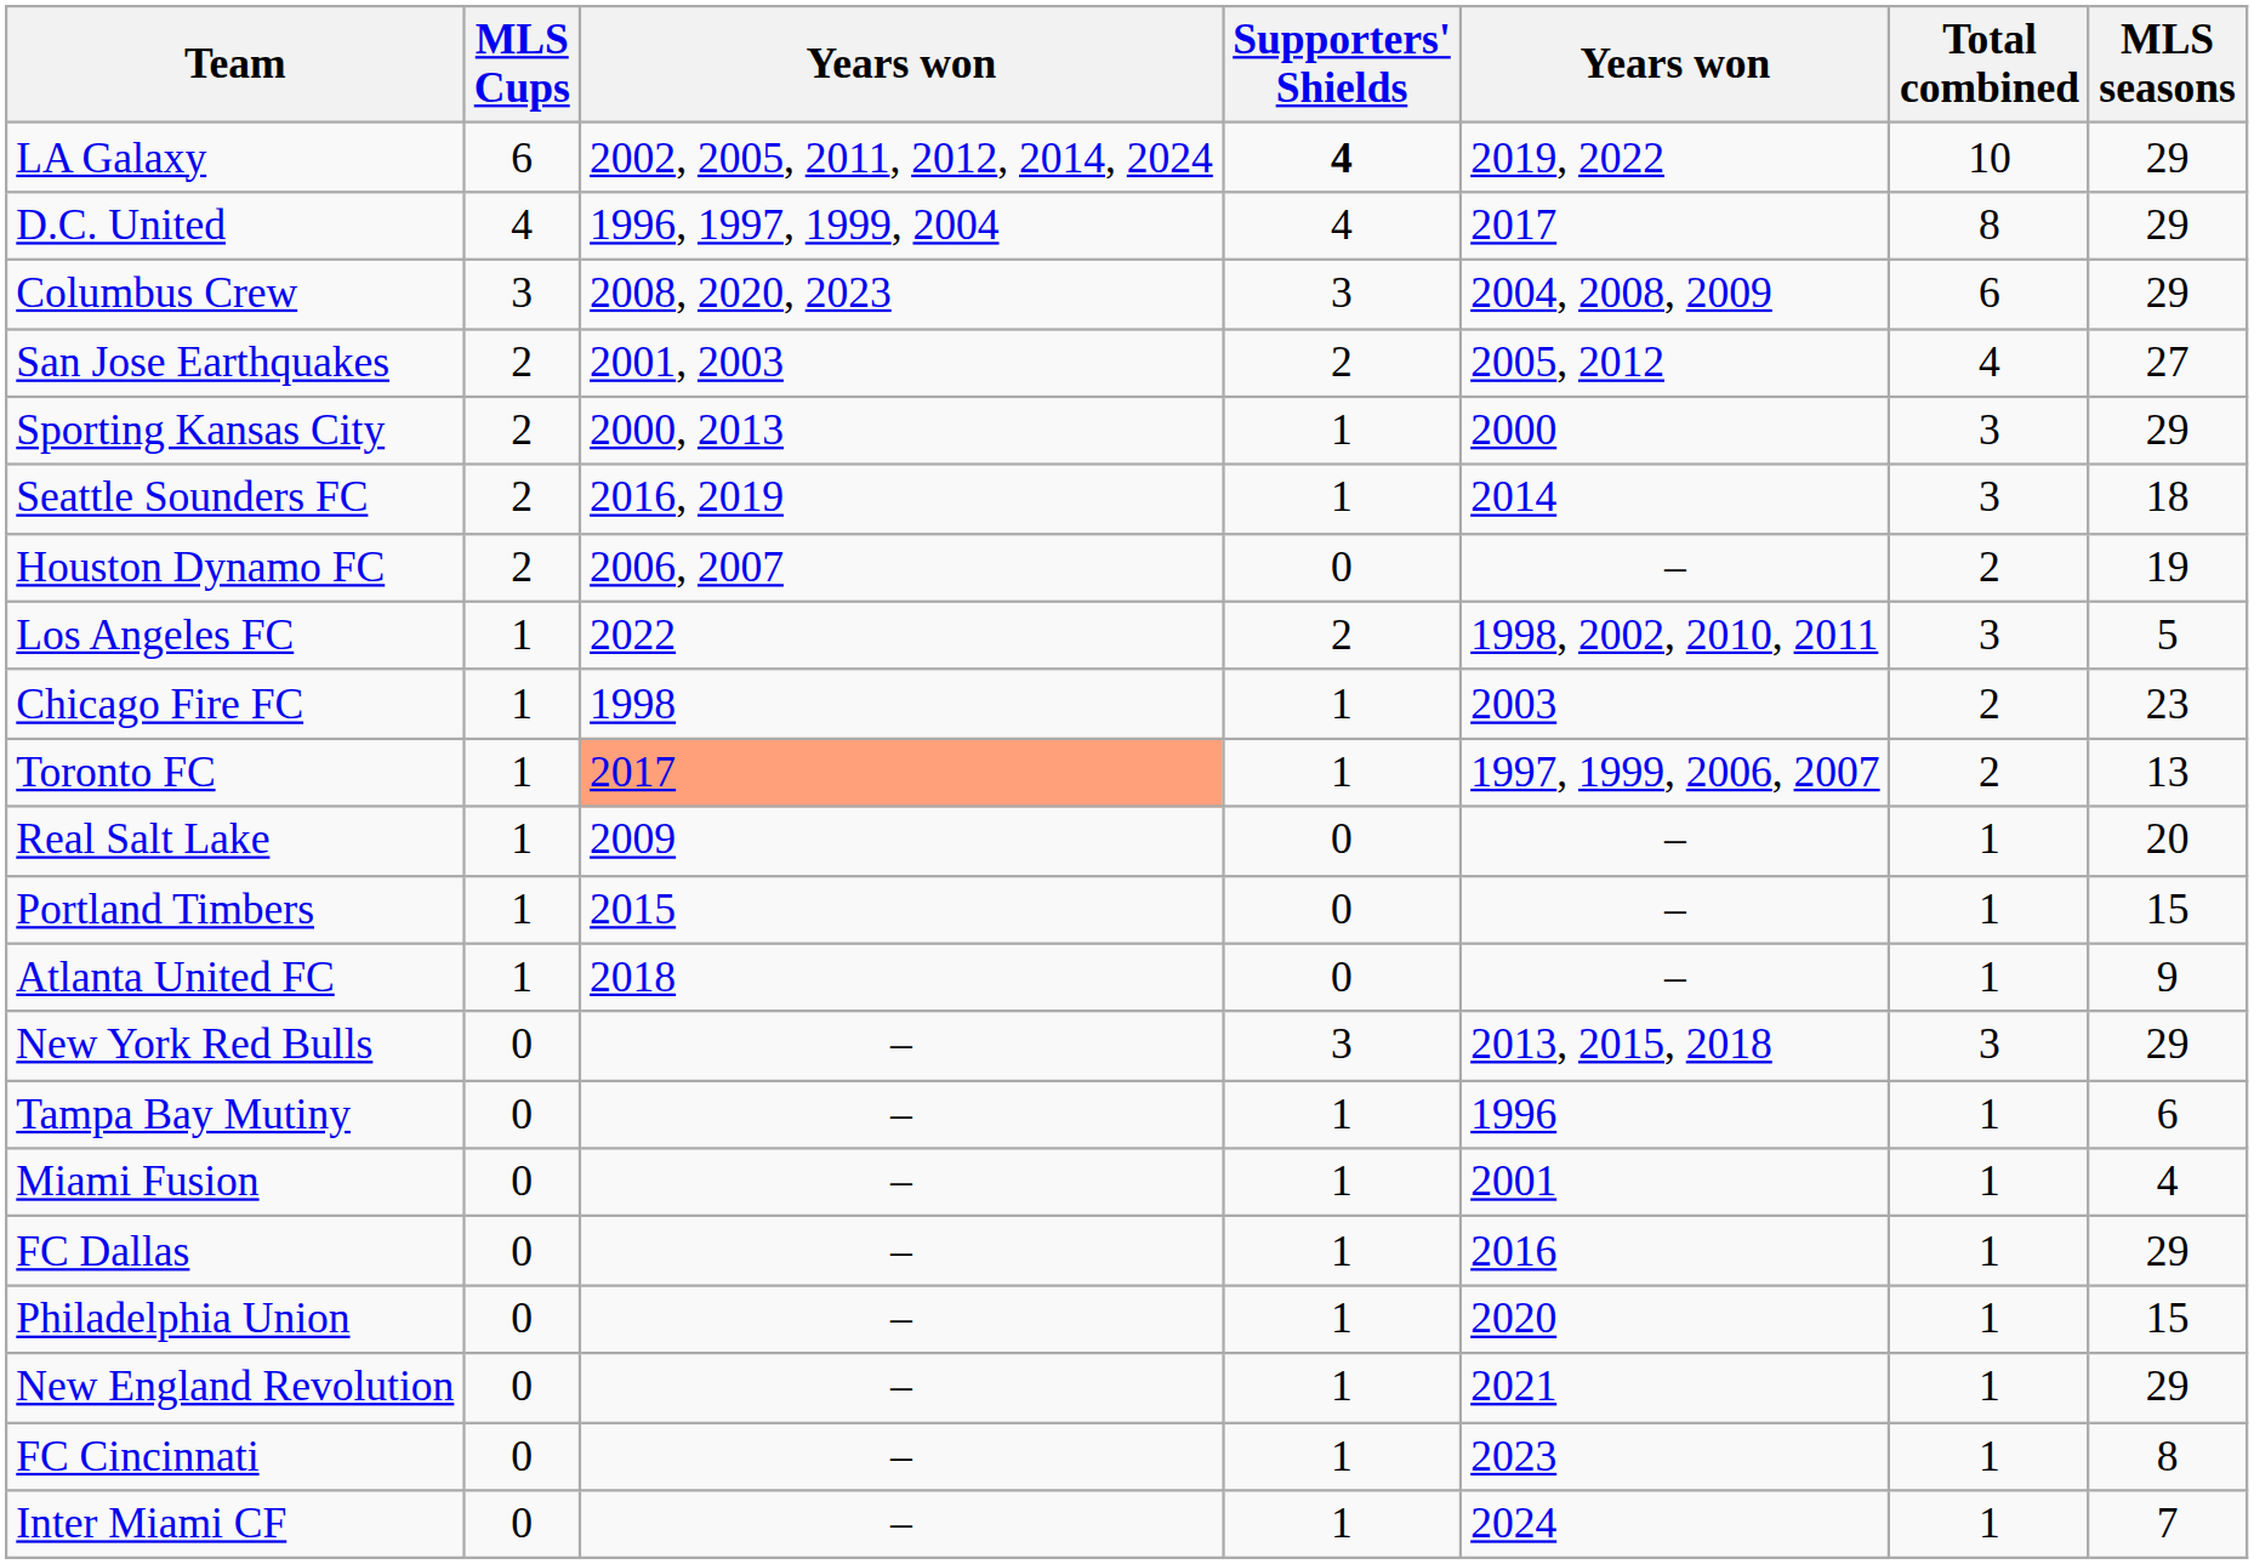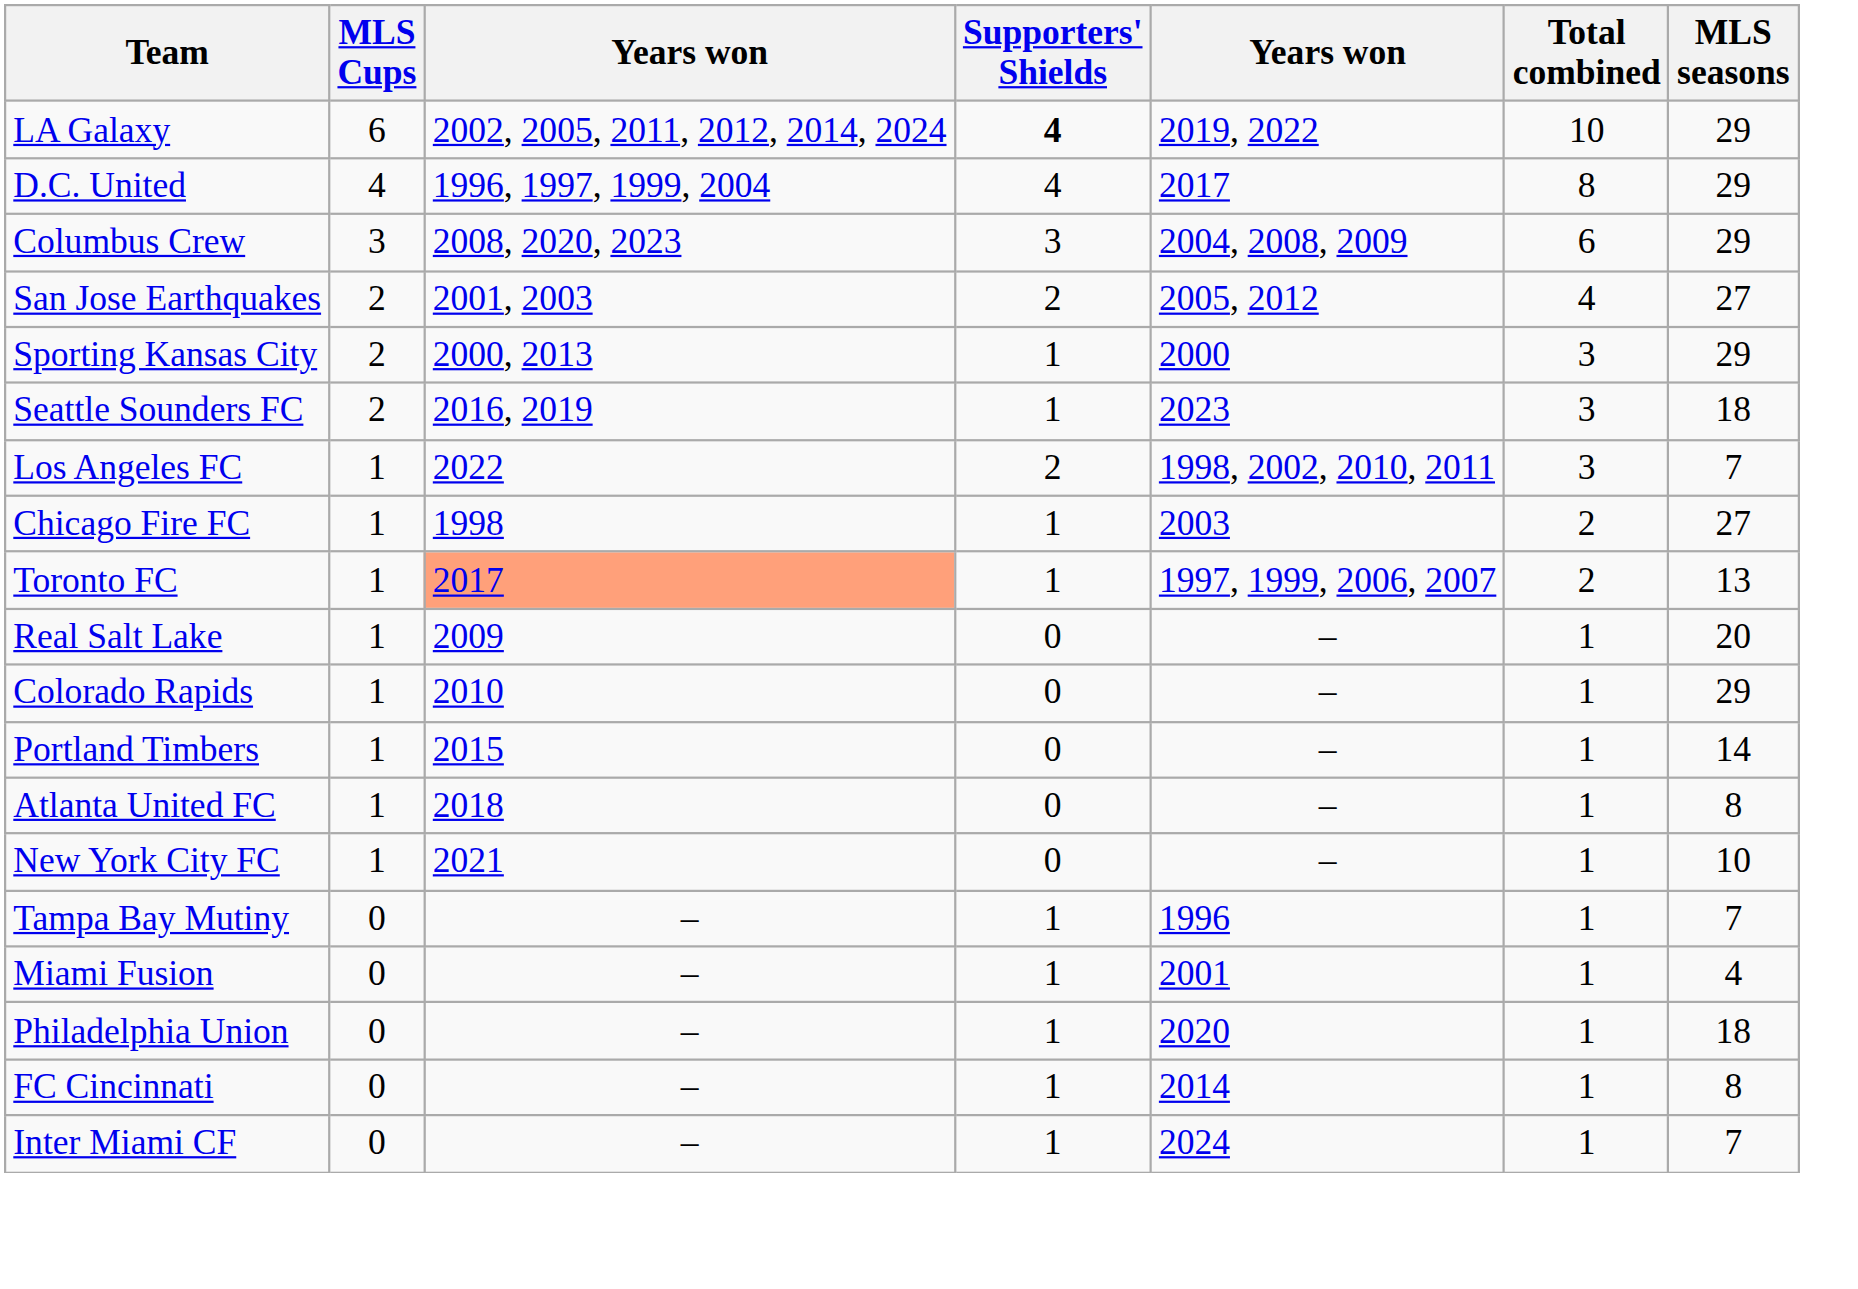Seattle Sounders FC | column 5: 2014 -> 2023
- row: Houston Dynamo FC | 2 | 2006, 2007 | 0 | – | 2 | 19
Los Angeles FC | MLS seasons: 5 -> 7
Chicago Fire FC | MLS seasons: 23 -> 27
+ row: Colorado Rapids | 1 | 2010 | 0 | – | 1 | 29
Portland Timbers | MLS seasons: 15 -> 14
Atlanta United FC | MLS seasons: 9 -> 8
+ row: New York City FC | 1 | 2021 | 0 | – | 1 | 10
- row: New York Red Bulls | 0 | – | 3 | 2013, 2015, 2018 | 3 | 29
Tampa Bay Mutiny | MLS seasons: 6 -> 7
- row: FC Dallas | 0 | – | 1 | 2016 | 1 | 29
Philadelphia Union | MLS seasons: 15 -> 18
- row: New England Revolution | 0 | – | 1 | 2021 | 1 | 29
FC Cincinnati | column 5: 2023 -> 2014
